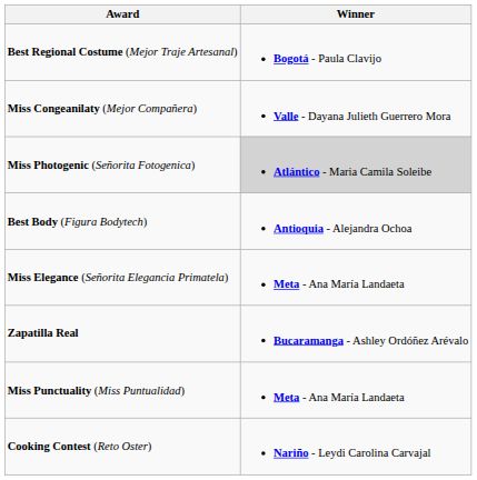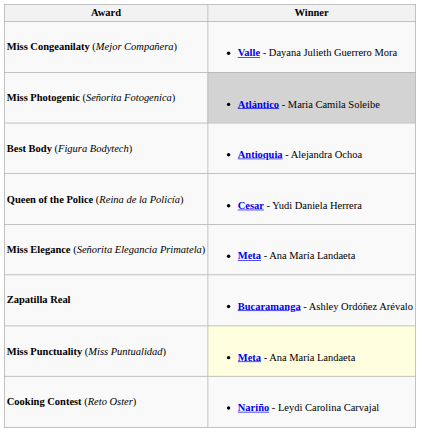- row: Best Regional Costume (Mejor Traje Artesanal) | Bogotá - Paula Clavijo
+ row: Queen of the Police (Reina de la Policía) | Cesar - Yudi Daniela Herrera
Miss Punctuality (Miss Puntualidad) | Winner: no background -> lightyellow background
